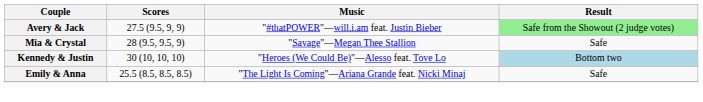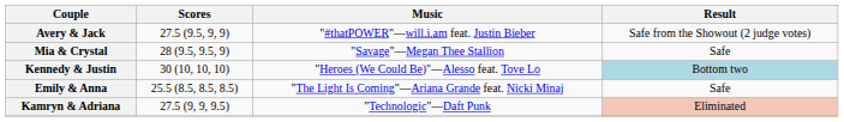Avery & Jack | Result: lightgreen background -> no background
+ row: Kamryn & Adriana | 27.5 (9, 9, 9.5) | "Technologic"—Daft Punk | Eliminated
